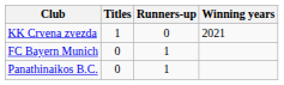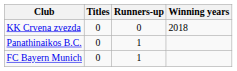KK Crvena zvezda | Titles: 1 -> 0
KK Crvena zvezda | Winning years: 2021 -> 2018
rows swapped: FC Bayern Munich <-> Panathinaikos B.C.
